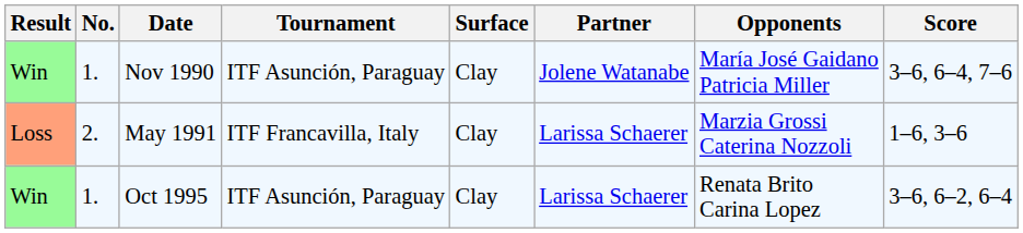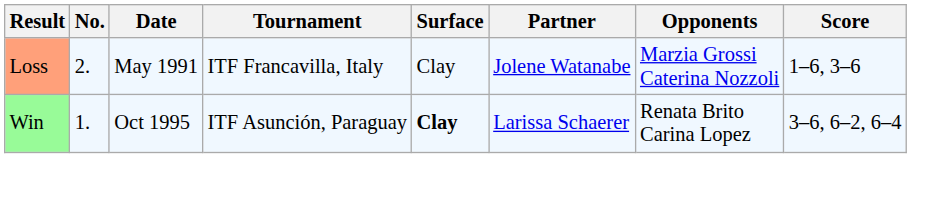- row: Win | 1. | Nov 1990 | ITF Asunción, Paraguay | Clay | Jolene Watanabe | María José Gaidano Patricia Miller | 3–6, 6–4, 7–6
May 1991 | Partner: Larissa Schaerer -> Jolene Watanabe
Oct 1995 | Surface: normal -> bold
